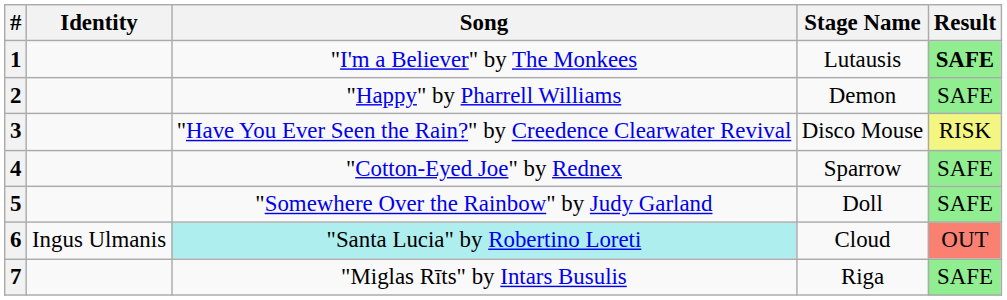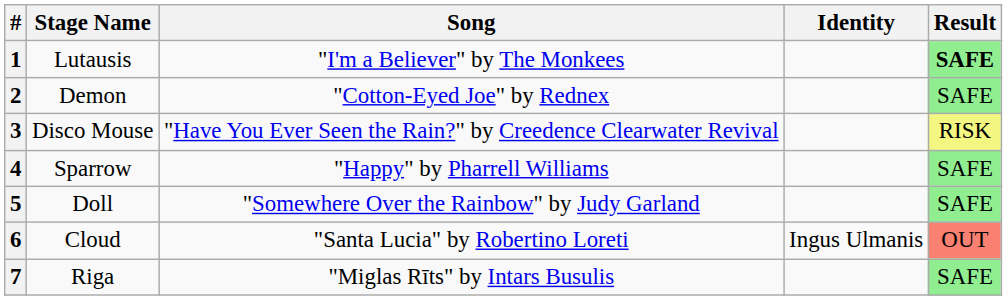columns swapped: Stage Name <-> Identity
2 | Song: "Happy" by Pharrell Williams -> "Cotton-Eyed Joe" by Rednex
4 | Song: "Cotton-Eyed Joe" by Rednex -> "Happy" by Pharrell Williams
6 | Song: paleturquoise background -> no background
